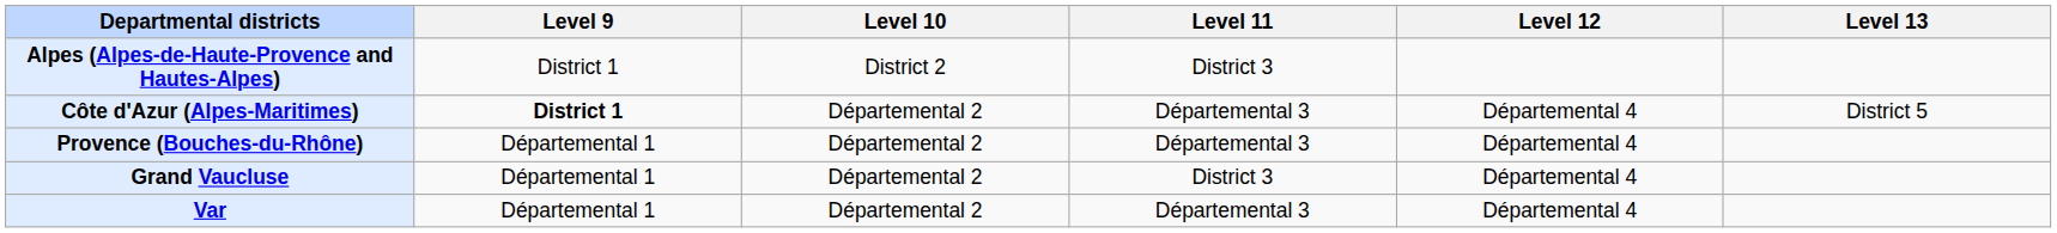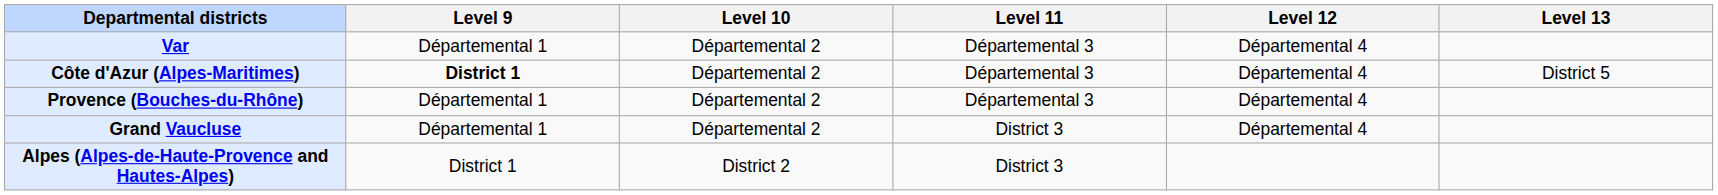rows swapped: Alpes (Alpes-de-Haute-Provence and Hautes-Alpes) <-> Var
